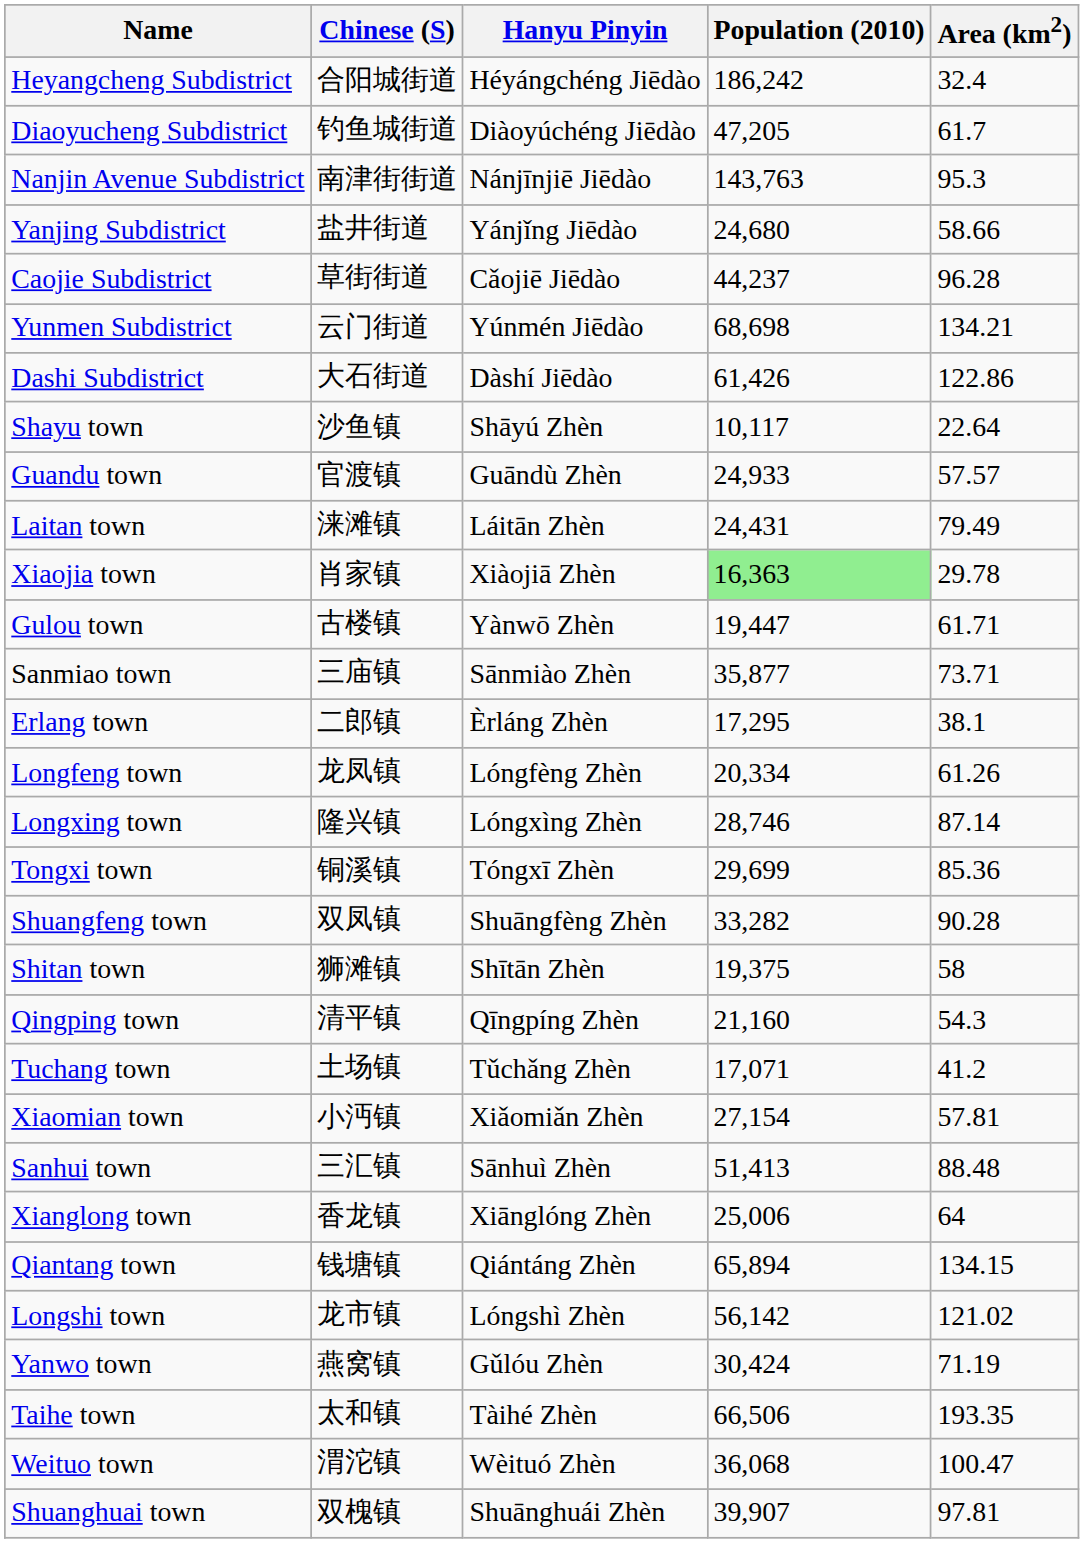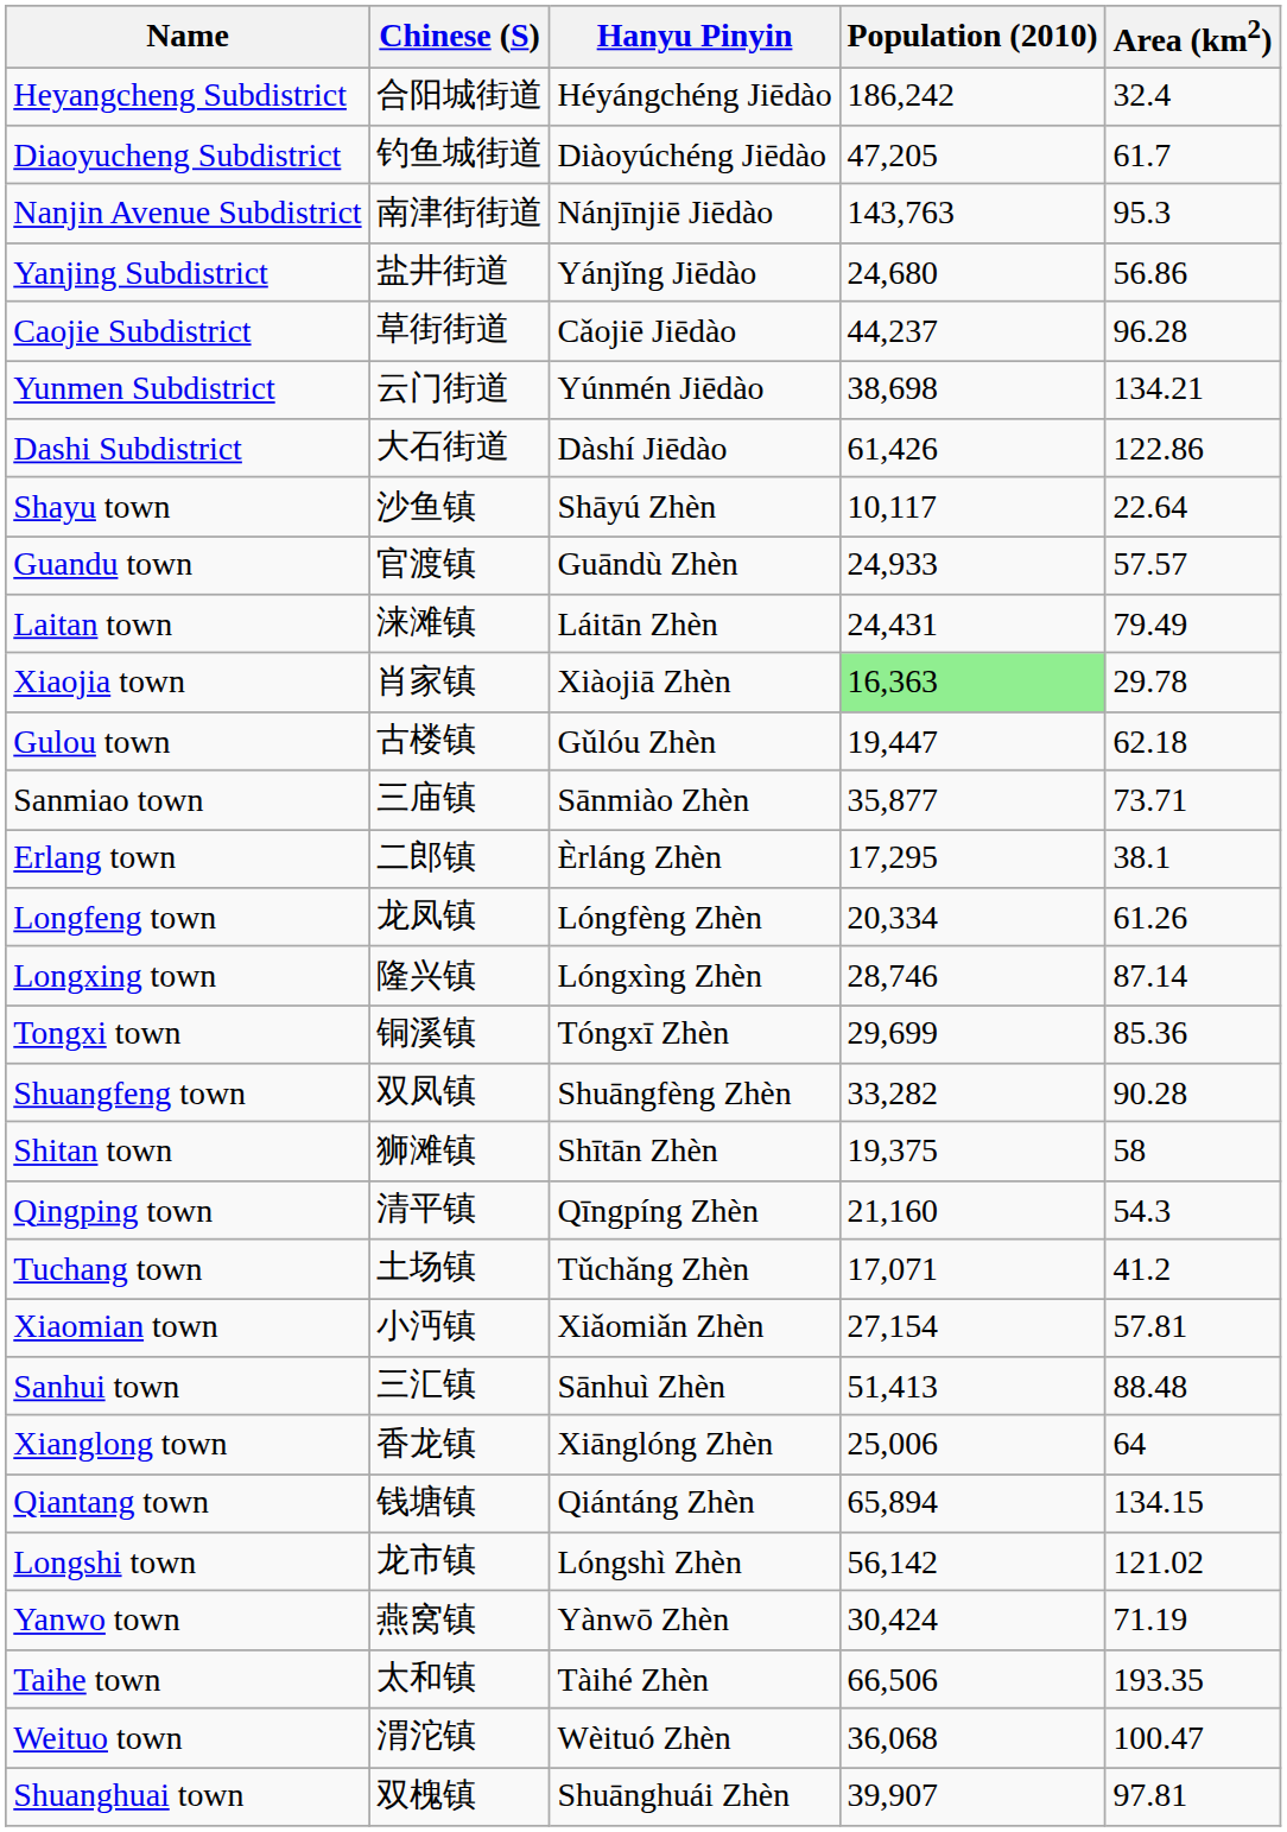Yanjing Subdistrict | Area (km2): 58.66 -> 56.86
Yunmen Subdistrict | Population (2010): 68,698 -> 38,698
Gulou town | Hanyu Pinyin: Yànwō Zhèn -> Gǔlóu Zhèn
Gulou town | Area (km2): 61.71 -> 62.18
Yanwo town | Hanyu Pinyin: Gǔlóu Zhèn -> Yànwō Zhèn
